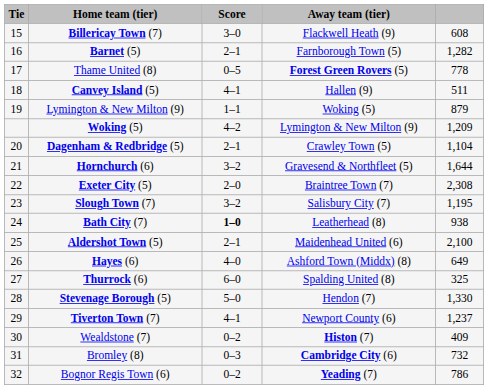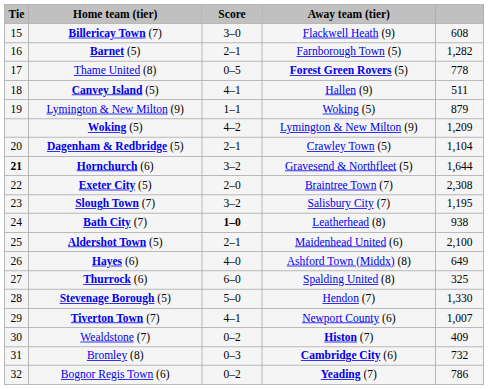Hornchurch (6) | Tie: normal -> bold
Tiverton Town (7) | column 5: 1,237 -> 1,007
